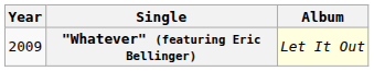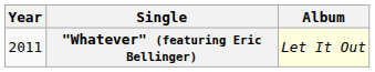"Whatever" (featuring Eric Bellinger) | Year: 2009 -> 2011
